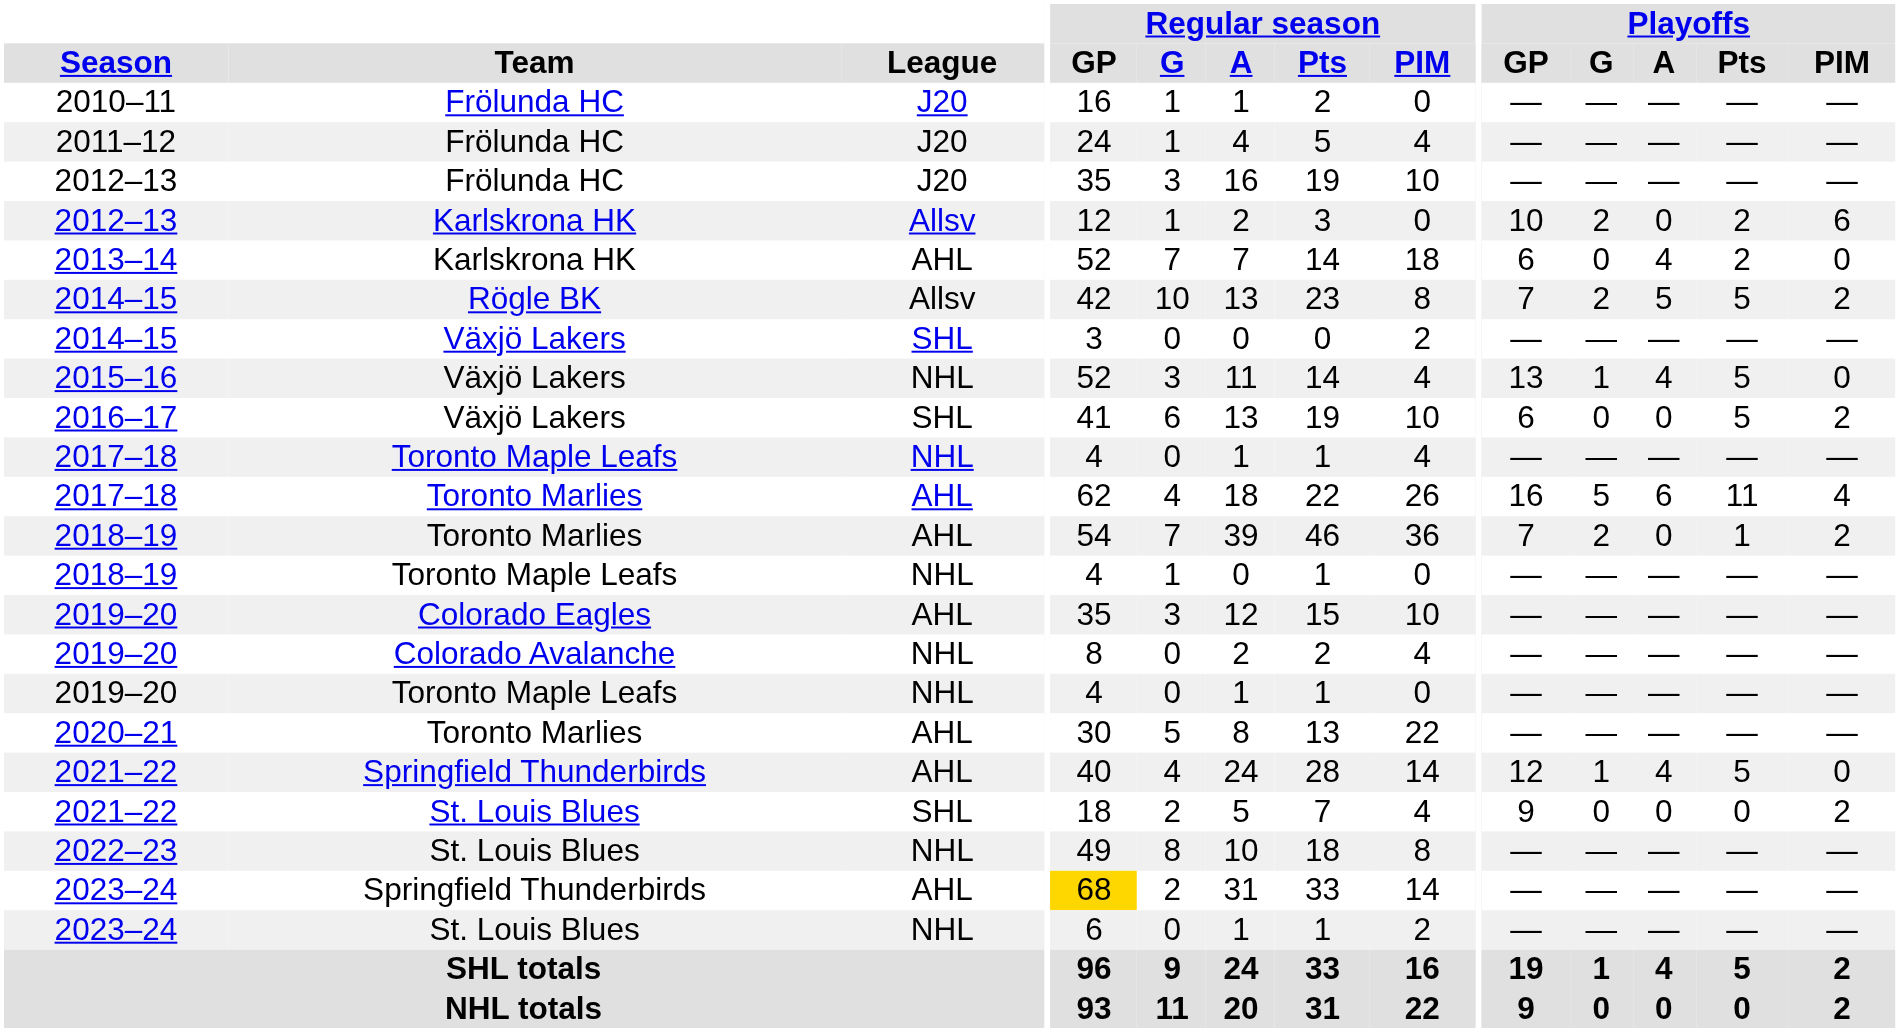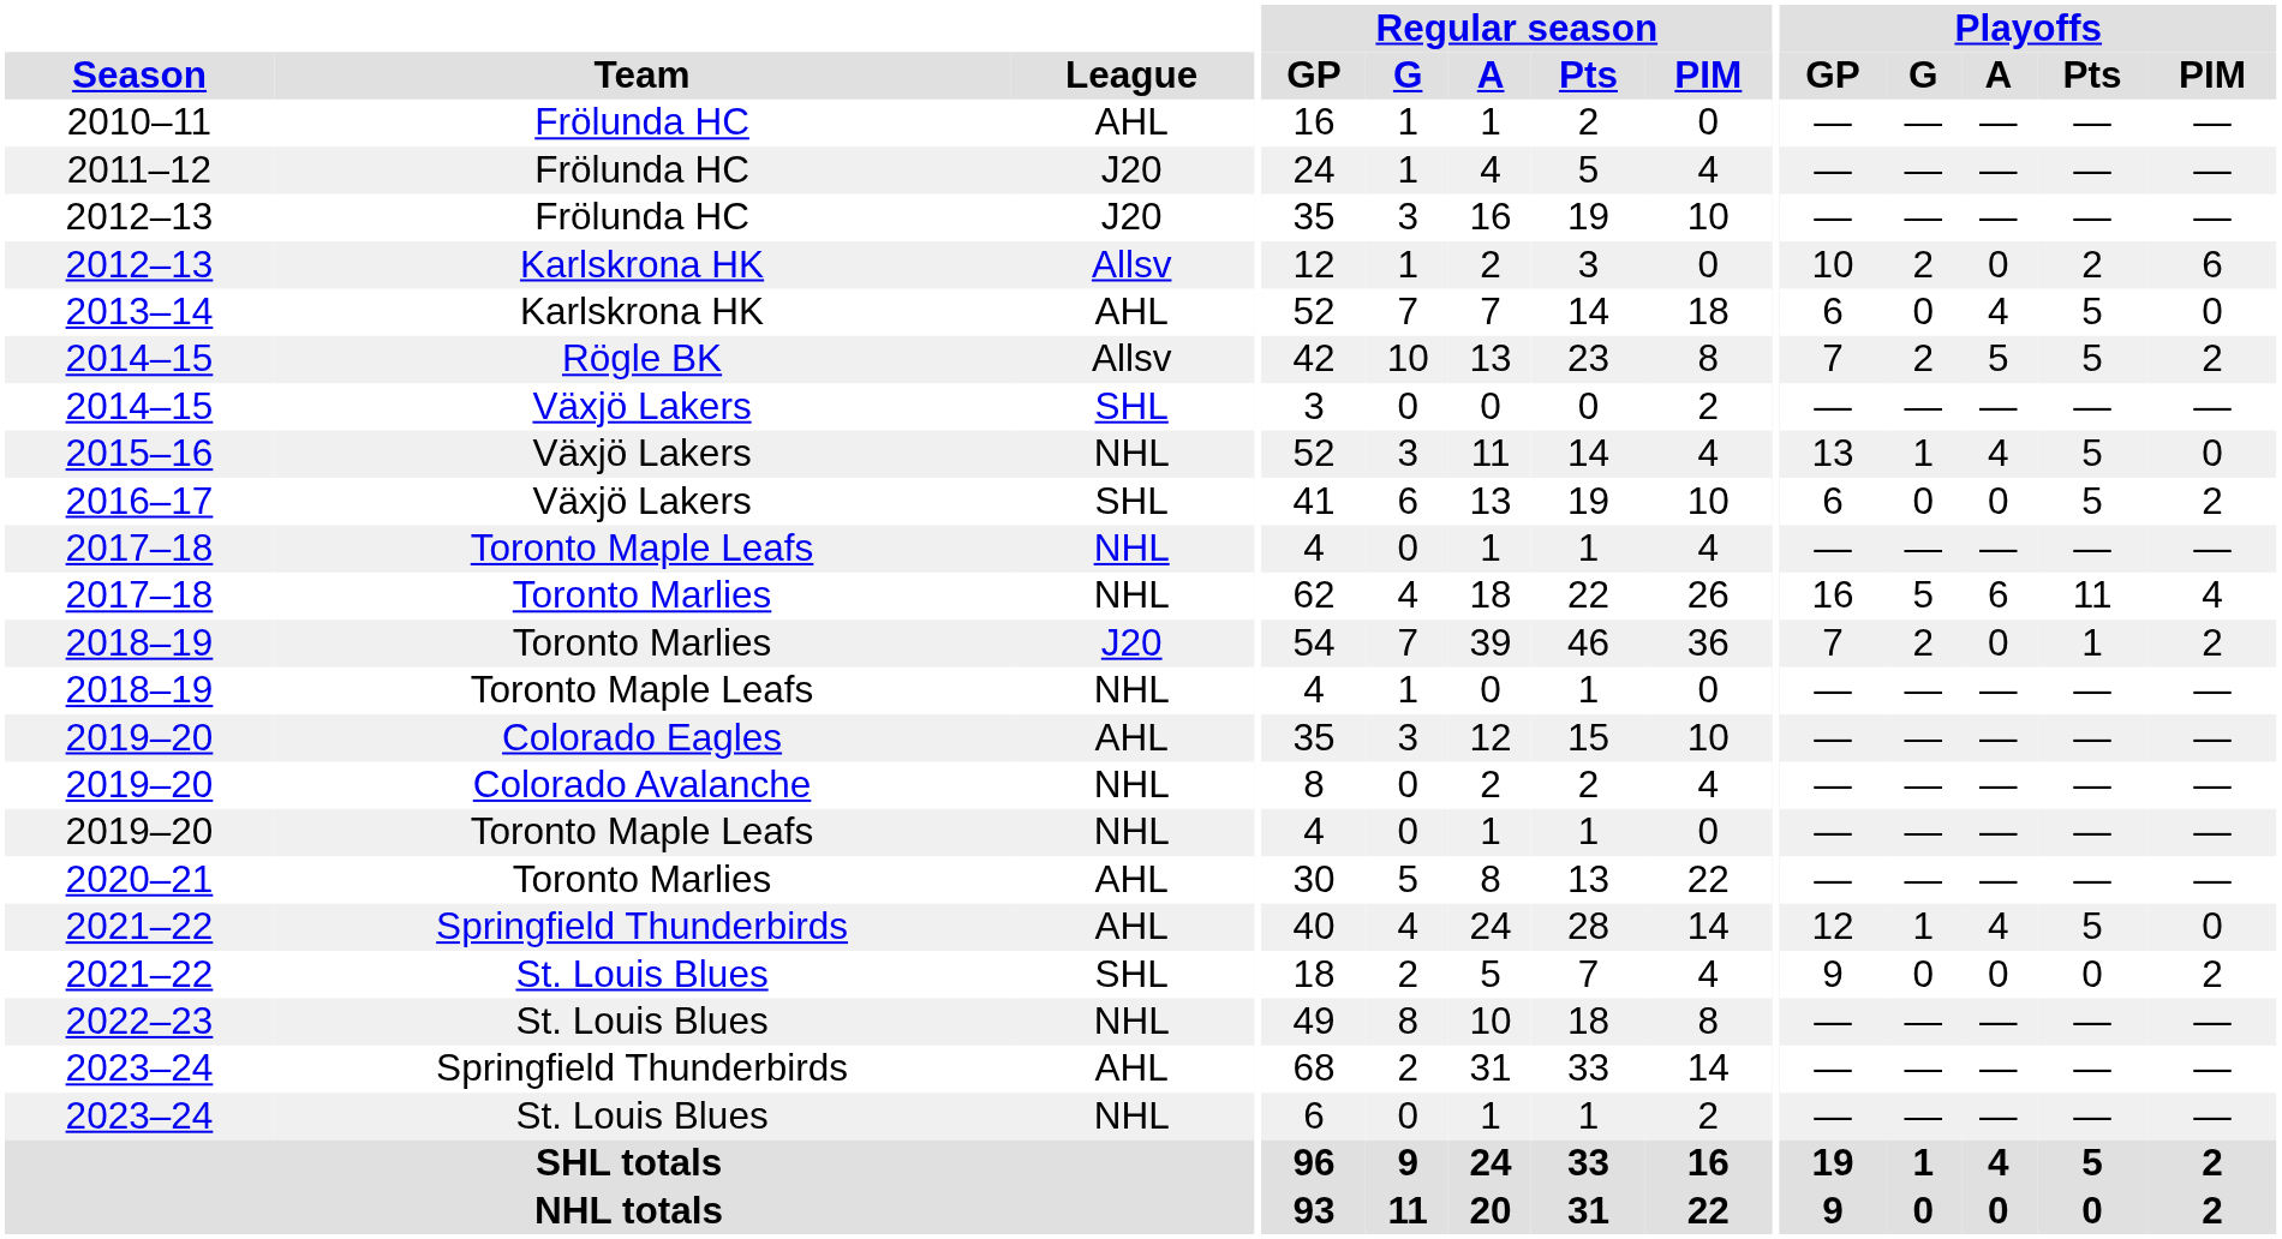2010–11 | League: J20 -> AHL
2013–14 | Playoffs / Pts: 2 -> 5
2017–18 / Toronto Marlies | League: AHL -> NHL
2018–19 / Toronto Marlies | League: AHL -> J20
2023–24 / Springfield Thunderbirds | Regular season / GP: gold background -> no background
